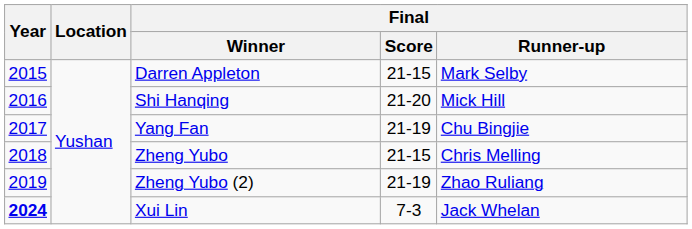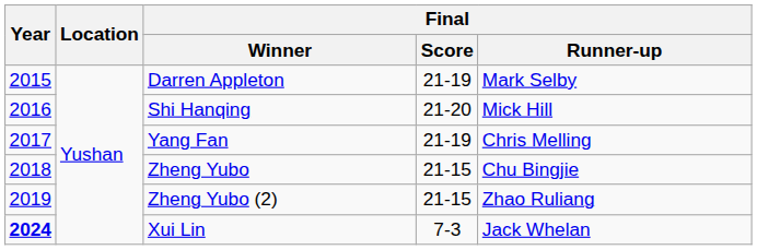Darren Appleton | Final / Score: 21-15 -> 21-19
Yang Fan | Final / Runner-up: Chu Bingjie -> Chris Melling
Zheng Yubo | Final / Runner-up: Chris Melling -> Chu Bingjie
Zheng Yubo (2) | Final / Score: 21-19 -> 21-15
